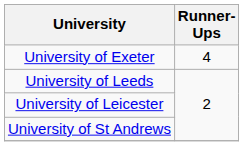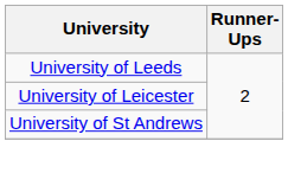- row: University of Exeter | 4
